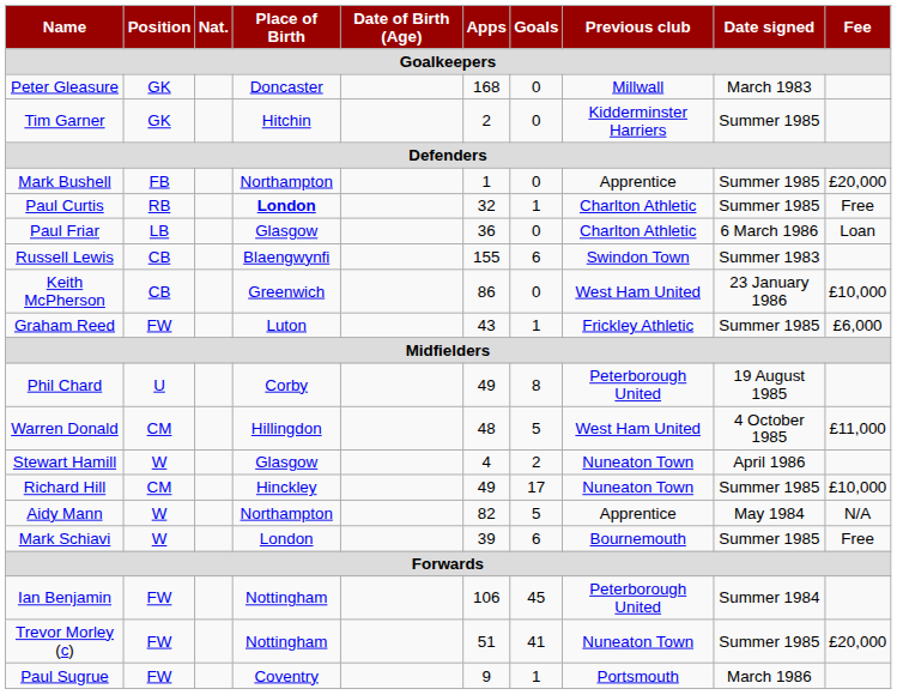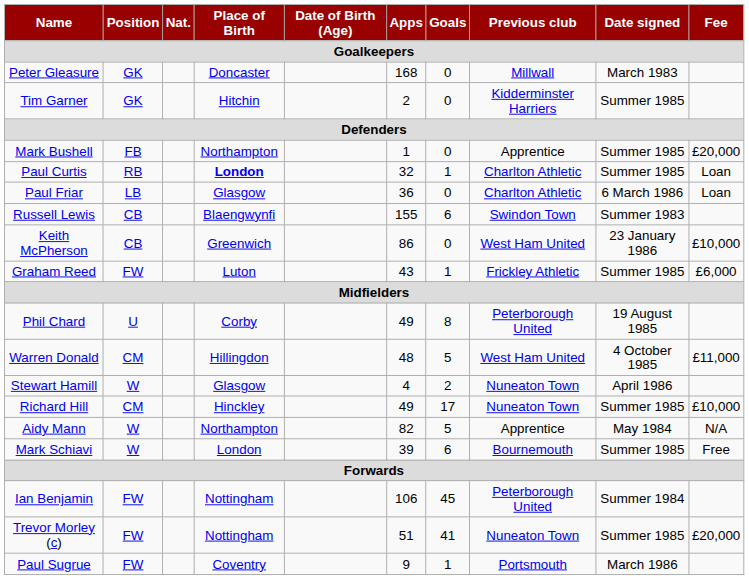Paul Curtis | Fee: Free -> Loan
